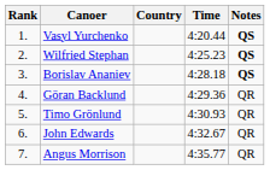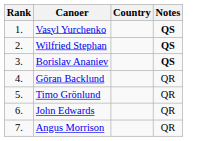- column: Time | 4:20.44 | 4:25.23 | 4:28.18 | 4:29.36 | 4:30.93 | 4:32.67 | 4:35.77
